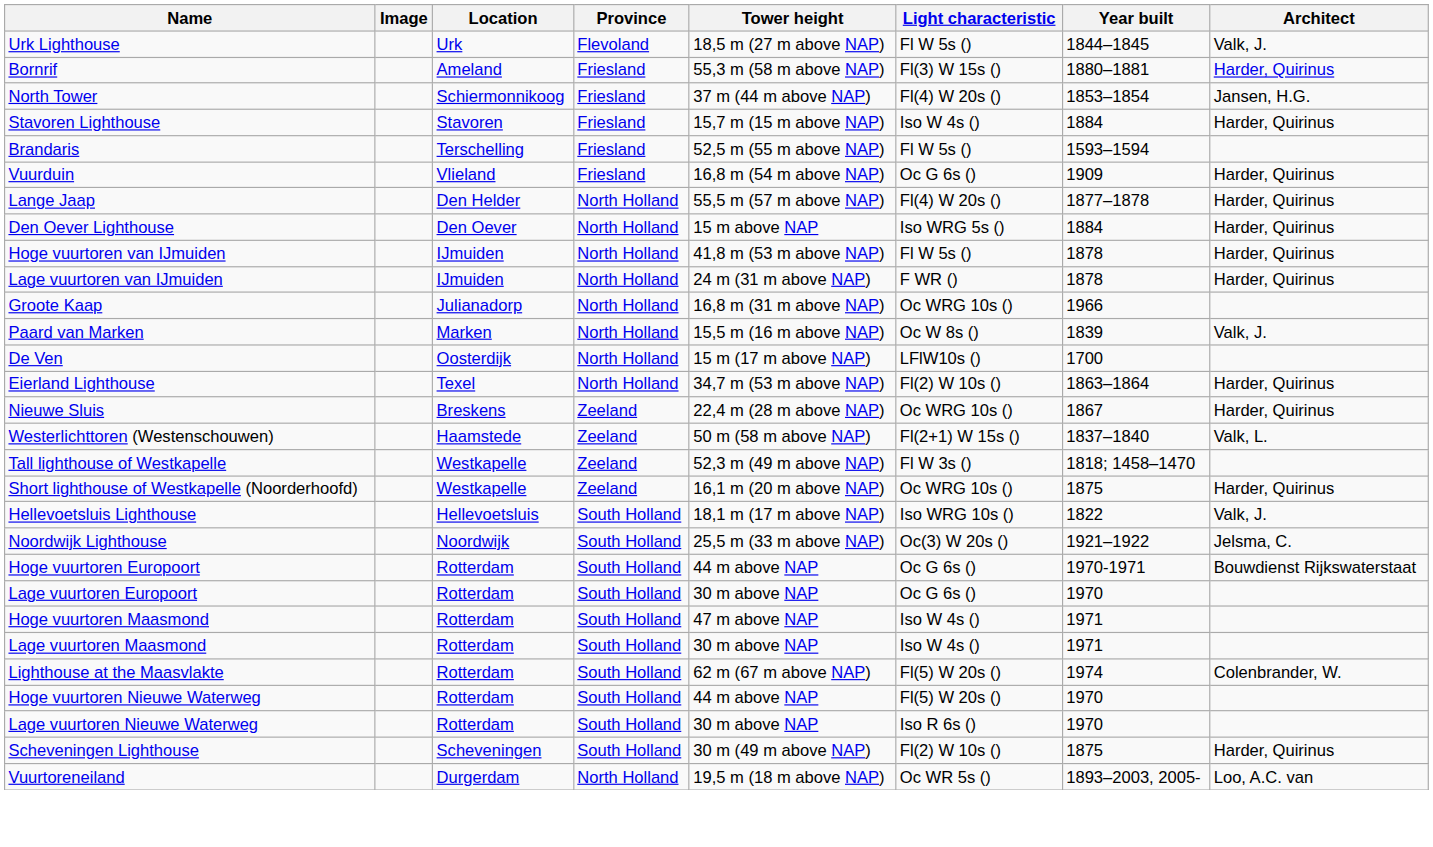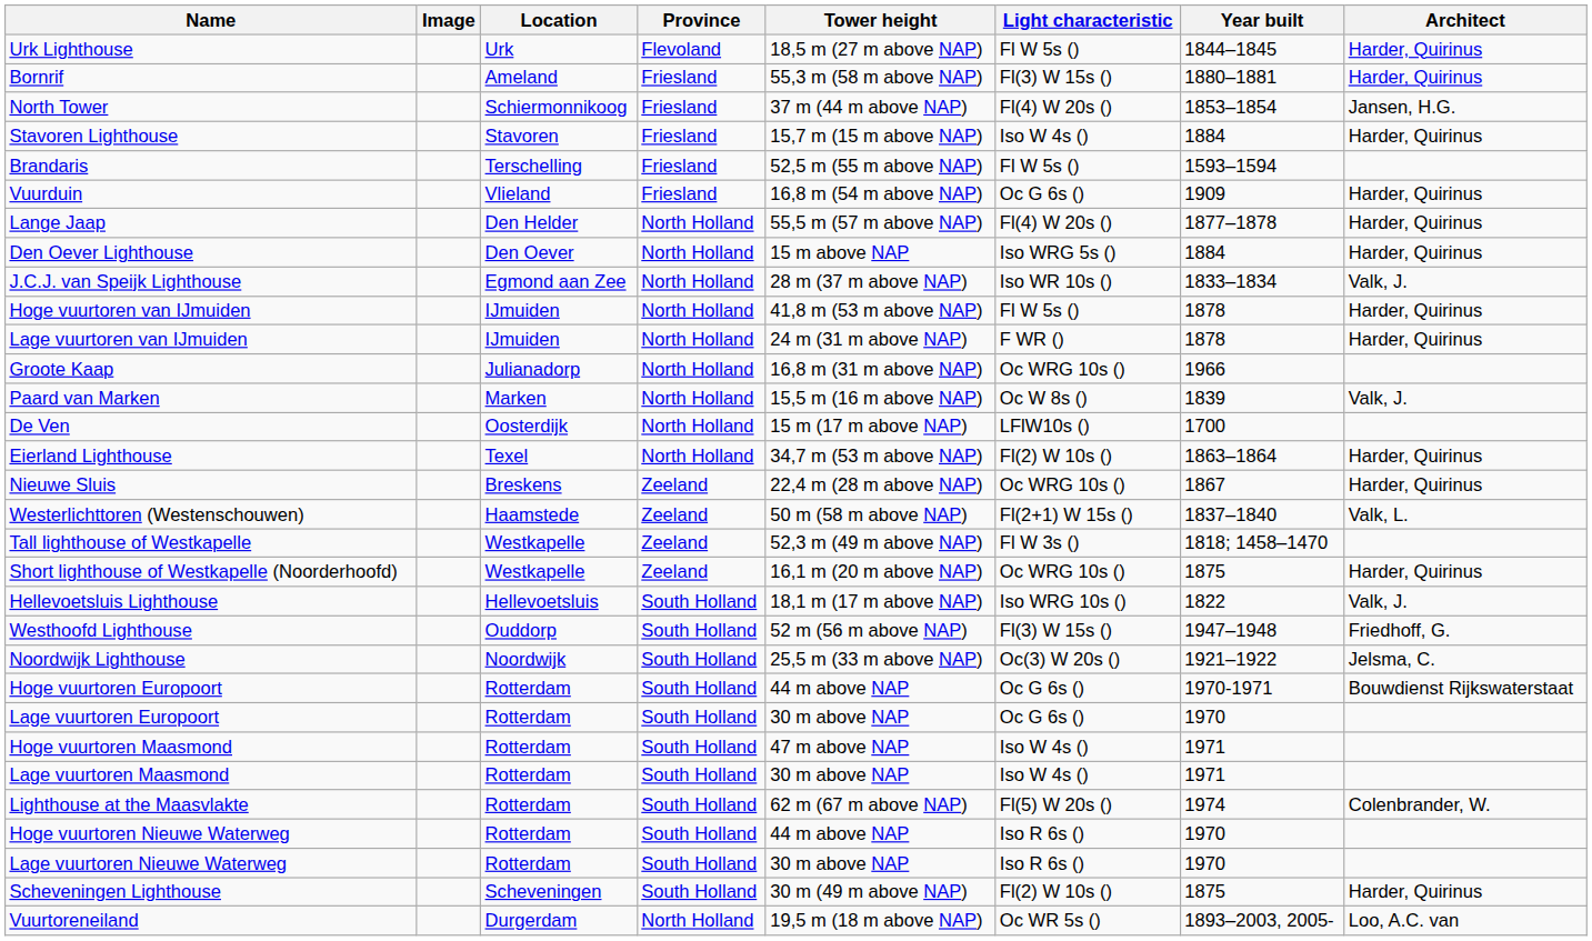Urk Lighthouse | Architect: Valk, J. -> Harder, Quirinus
+ row: J.C.J. van Speijk Lighthouse | Egmond aan Zee | North Holland | 28 m (37 m above NAP) | Iso WR 10s () | 1833–1834 | Valk, J.
+ row: Westhoofd Lighthouse | Ouddorp | South Holland | 52 m (56 m above NAP) | Fl(3) W 15s () | 1947–1948 | Friedhoff, G.
Hoge vuurtoren Nieuwe Waterweg | Light characteristic: Fl(5) W 20s () -> Iso R 6s ()
